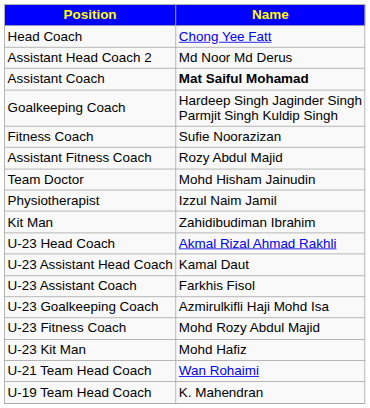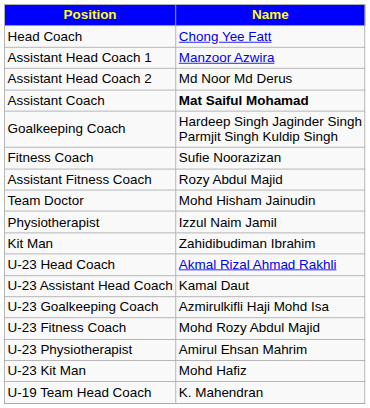+ row: Assistant Head Coach 1 | Manzoor Azwira
- row: U-23 Assistant Coach | Farkhis Fisol
+ row: U-23 Physiotherapist | Amirul Ehsan Mahrim
- row: U-21 Team Head Coach | Wan Rohaimi
